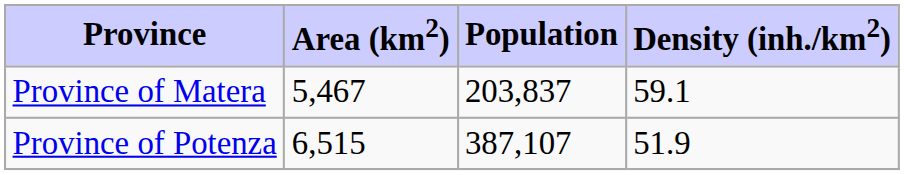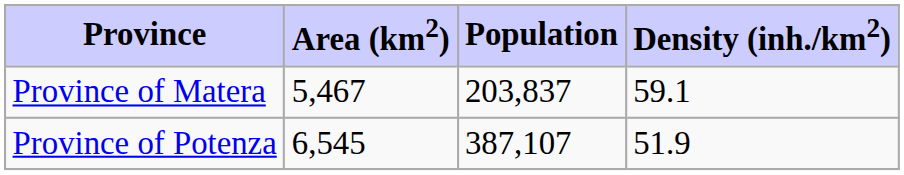Province of Potenza | Area (km2): 6,515 -> 6,545
